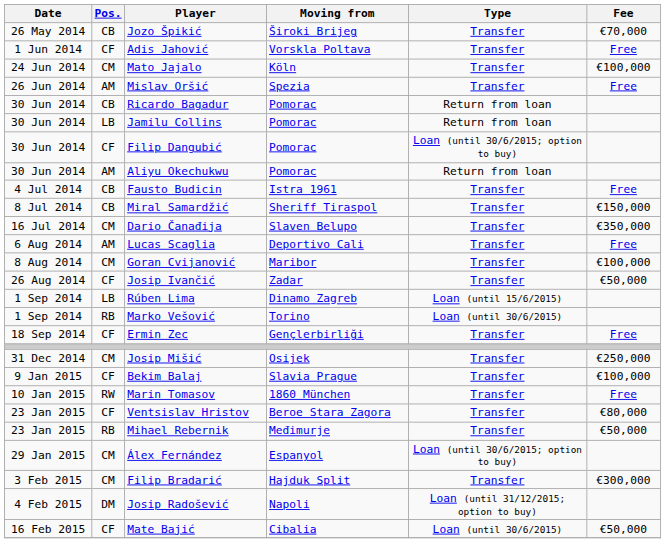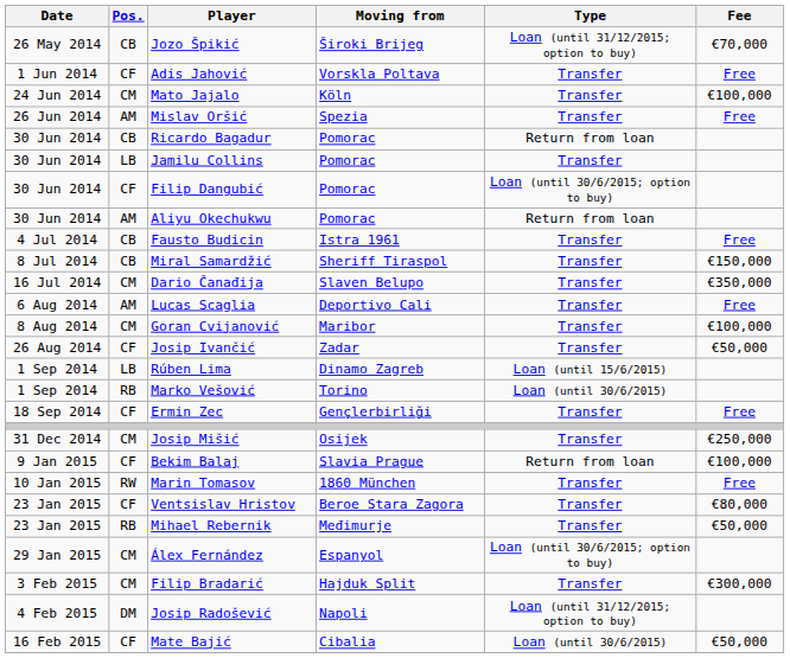Jozo Špikić | Type: Transfer -> Loan (until 31/12/2015; option to buy)
Jamilu Collins | Type: Return from loan -> Transfer
Bekim Balaj | Type: Transfer -> Return from loan
